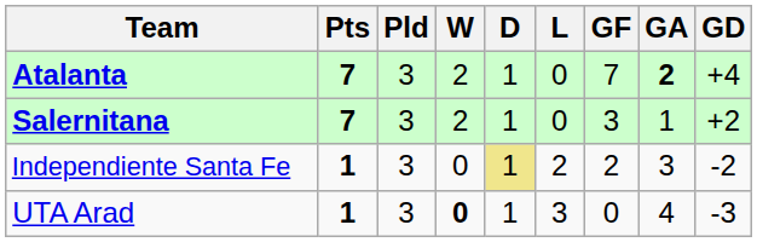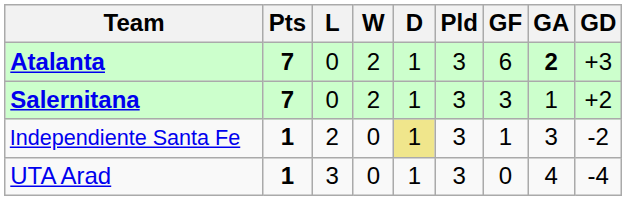columns swapped: Pld <-> L
Atalanta | GF: 7 -> 6
Atalanta | GD: +4 -> +3
Independiente Santa Fe | GF: 2 -> 1
UTA Arad | W: bold -> normal
UTA Arad | GD: -3 -> -4
